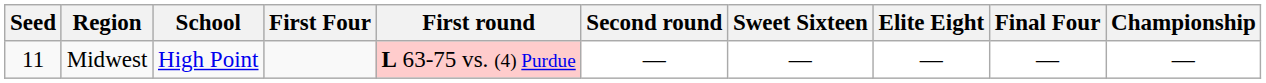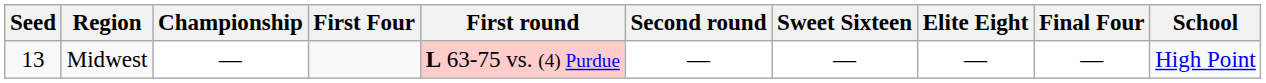columns swapped: School <-> Championship
Midwest | Seed: 11 -> 13
